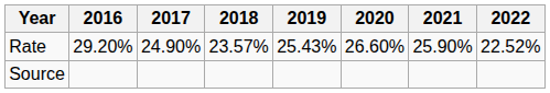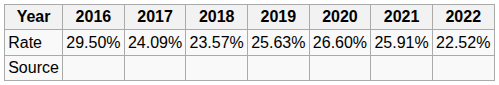Rate | 2016: 29.20% -> 29.50%
Rate | 2017: 24.90% -> 24.09%
Rate | 2019: 25.43% -> 25.63%
Rate | 2021: 25.90% -> 25.91%
